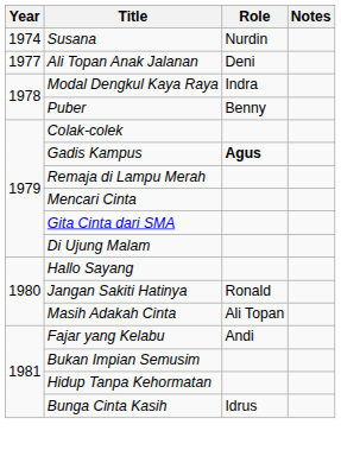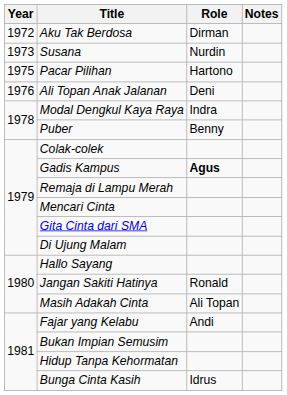+ row: 1972 | Aku Tak Berdosa | Dirman
Susana | Year: 1974 -> 1973
+ row: 1975 | Pacar Pilihan | Hartono
Ali Topan Anak Jalanan | Year: 1977 -> 1976
